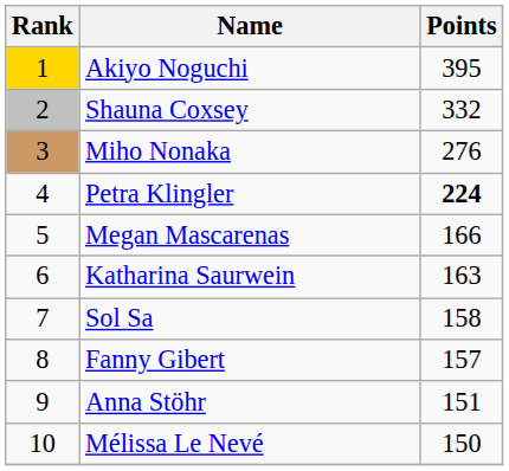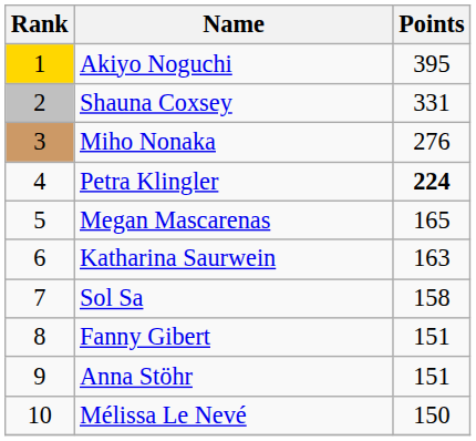Shauna Coxsey | Points: 332 -> 331
Megan Mascarenas | Points: 166 -> 165
Fanny Gibert | Points: 157 -> 151
